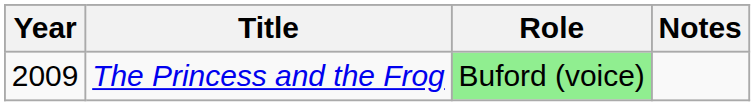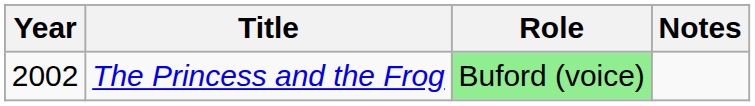The Princess and the Frog | Year: 2009 -> 2002
